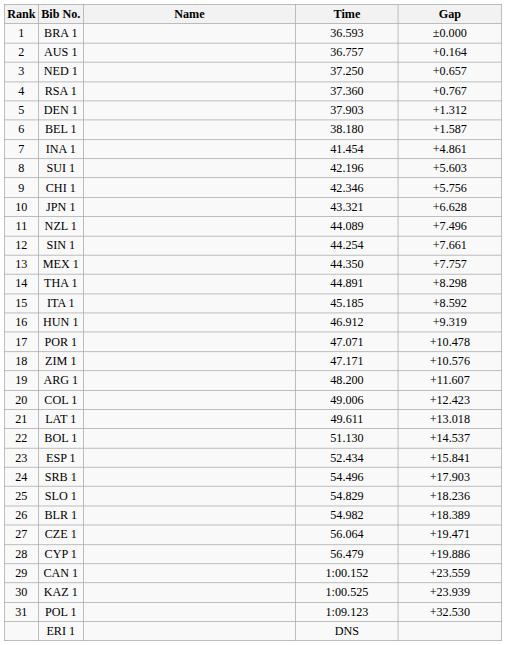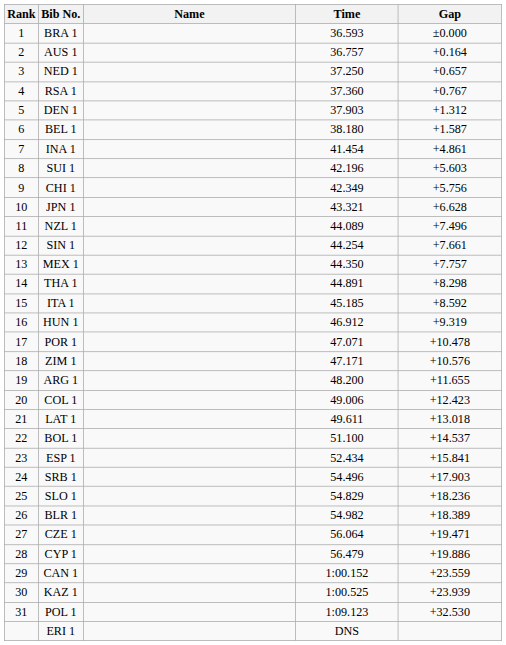CHI 1 | Time: 42.346 -> 42.349
ARG 1 | Gap: +11.607 -> +11.655
BOL 1 | Time: 51.130 -> 51.100
